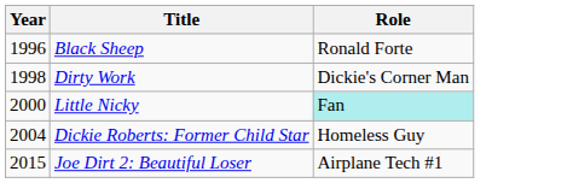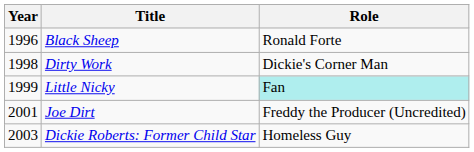Little Nicky | Year: 2000 -> 1999
+ row: 2001 | Joe Dirt | Freddy the Producer (Uncredited)
Dickie Roberts: Former Child Star | Year: 2004 -> 2003
- row: 2015 | Joe Dirt 2: Beautiful Loser | Airplane Tech #1
